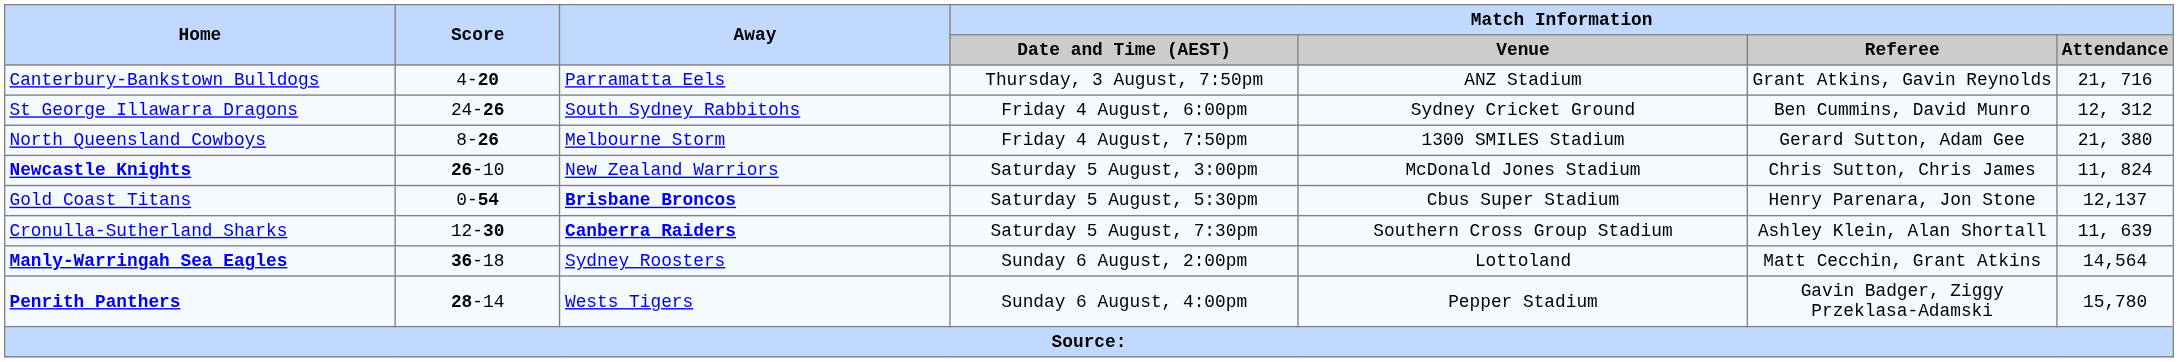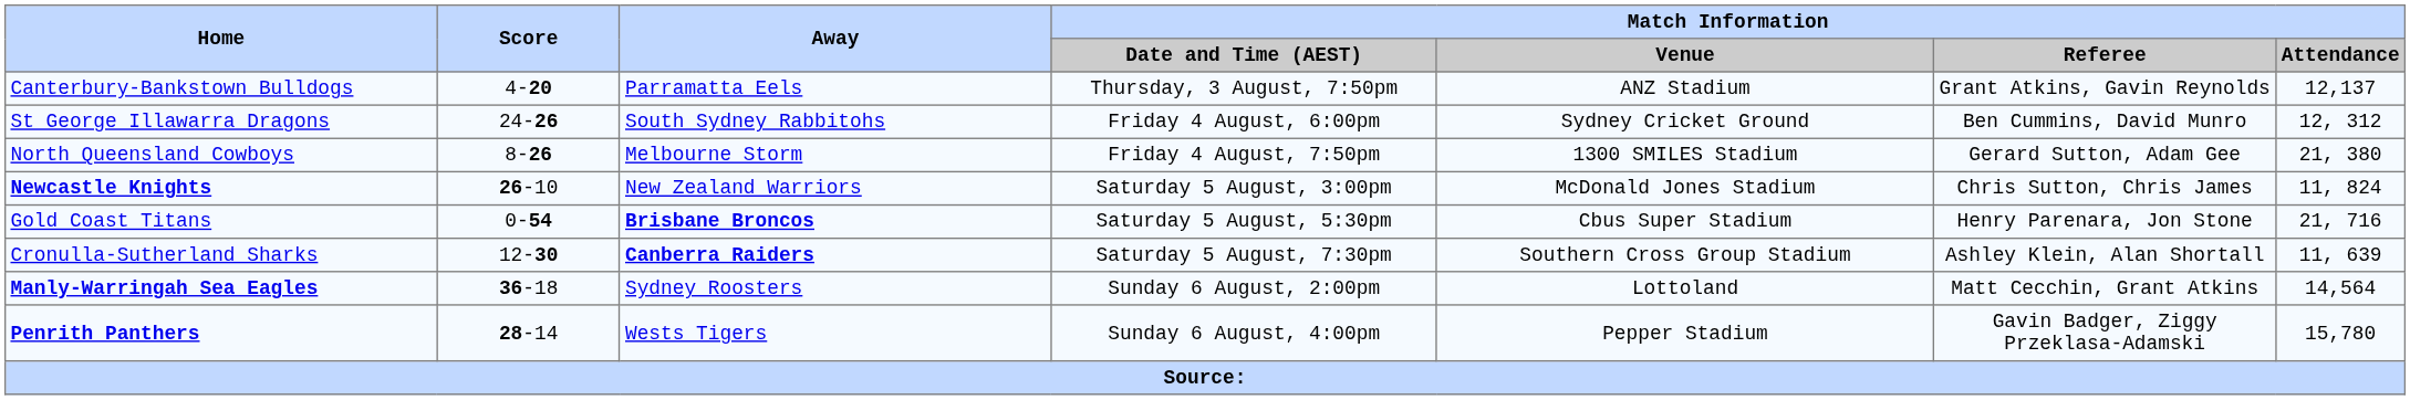Canterbury-Bankstown Bulldogs | Match Information / Attendance: 21, 716 -> 12,137
Gold Coast Titans | Match Information / Attendance: 12,137 -> 21, 716
